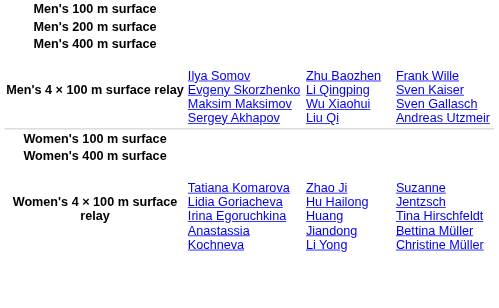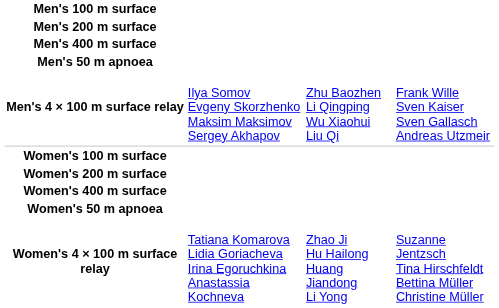+ row: Men's 50 m apnoea
+ row: Women's 200 m surface
+ row: Women's 50 m apnoea
